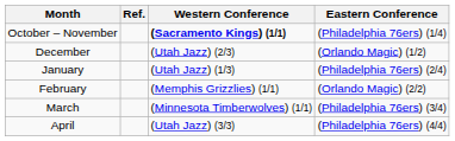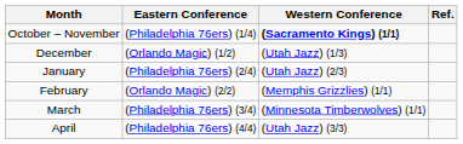columns swapped: Eastern Conference <-> Ref.
December | Western Conference: (Utah Jazz) (2/3) -> (Utah Jazz) (1/3)
January | Western Conference: (Utah Jazz) (1/3) -> (Utah Jazz) (2/3)
